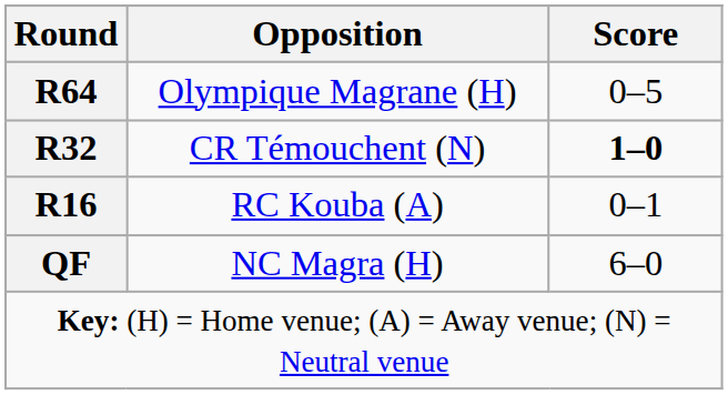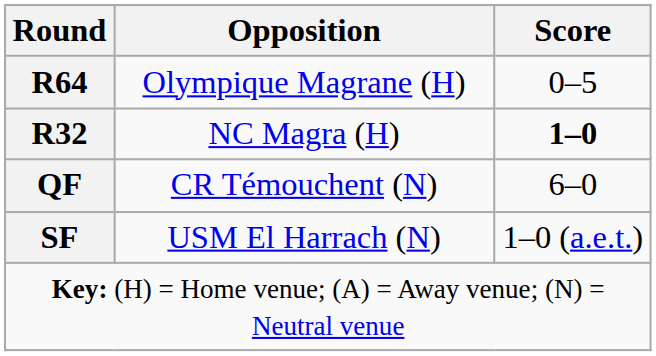R32 | Opposition: CR Témouchent (N) -> NC Magra (H)
- row: R16 | RC Kouba (A) | 0–1
QF | Opposition: NC Magra (H) -> CR Témouchent (N)
+ row: SF | USM El Harrach (N) | 1–0 (a.e.t.)
